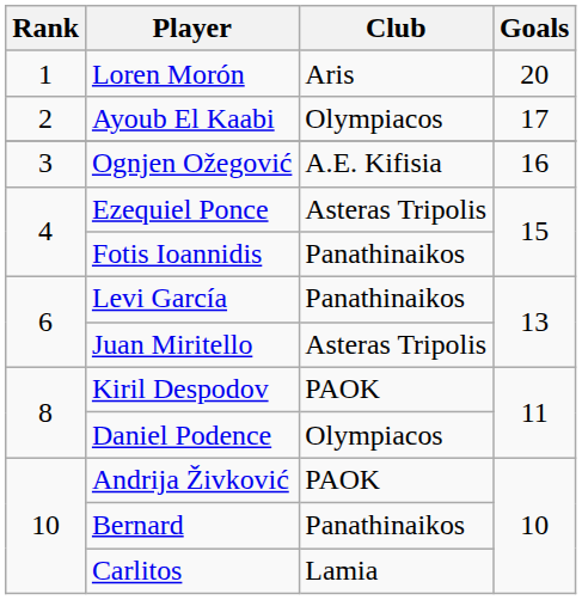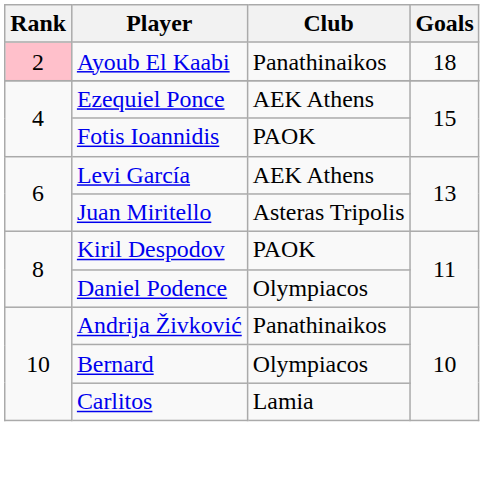- row: 1 | Loren Morón | Aris | 20
Ayoub El Kaabi | Rank: no background -> pink background
Ayoub El Kaabi | Club: Olympiacos -> Panathinaikos
Ayoub El Kaabi | Goals: 17 -> 18
- row: 3 | Ognjen Ožegović | A.E. Kifisia | 16
Ezequiel Ponce | Club: Asteras Tripolis -> AEK Athens
Fotis Ioannidis | Club: Panathinaikos -> PAOK
Levi García | Club: Panathinaikos -> AEK Athens
Andrija Živković | Club: PAOK -> Panathinaikos
Bernard | Club: Panathinaikos -> Olympiacos
